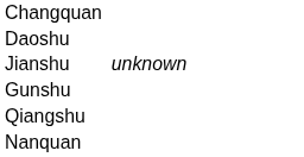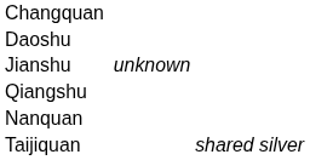- row: Gunshu
+ row: Taijiquan | shared silver
